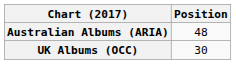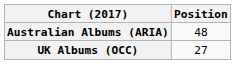UK Albums (OCC) | Position: 30 -> 27
